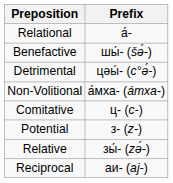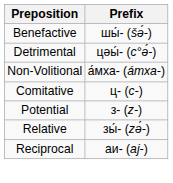- row: Relational | а́-
